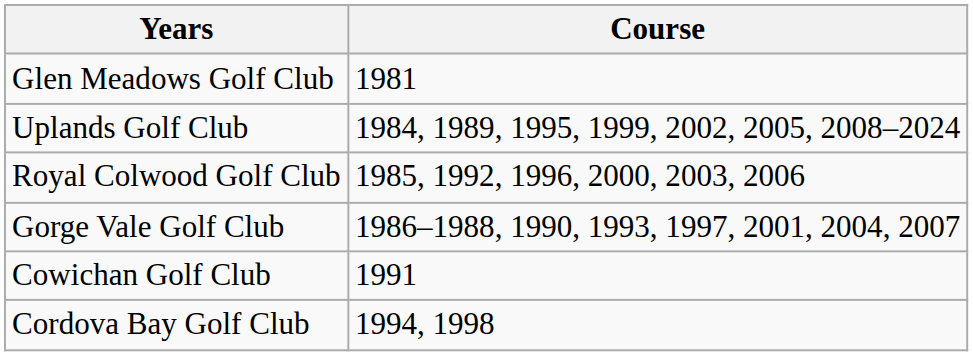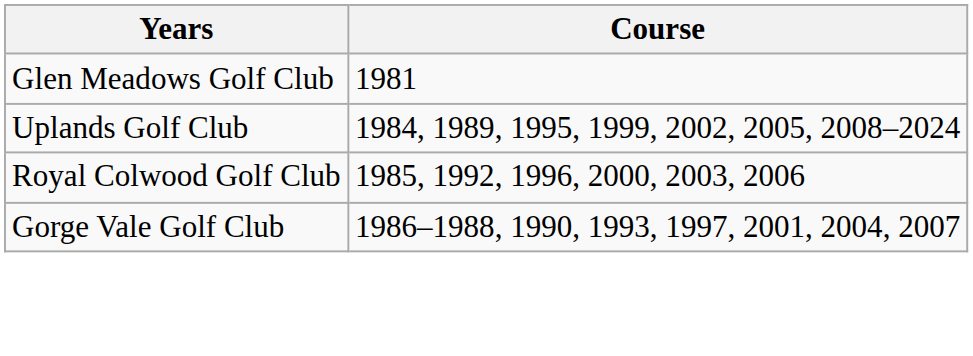- row: Cowichan Golf Club | 1991
- row: Cordova Bay Golf Club | 1994, 1998
